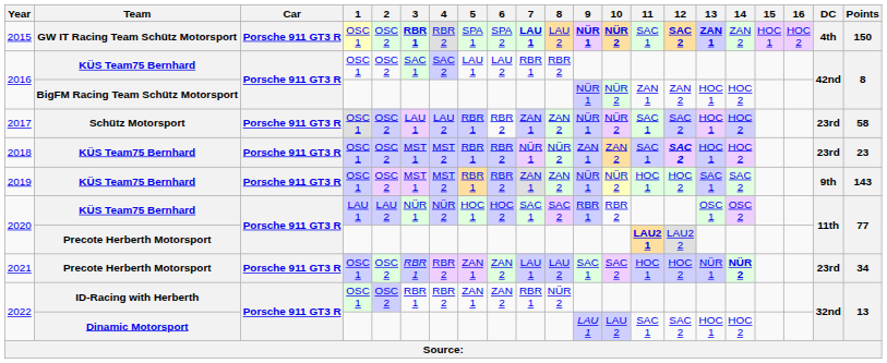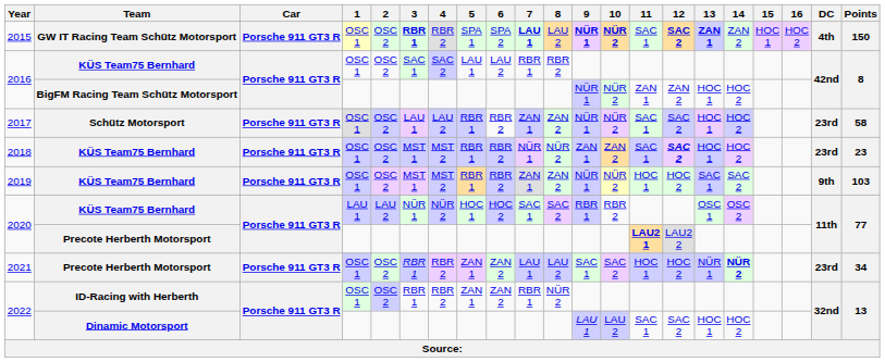2019 | Points: 143 -> 103
